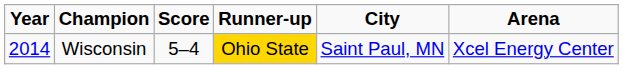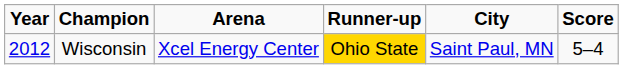columns swapped: Score <-> Arena
Wisconsin | Year: 2014 -> 2012
